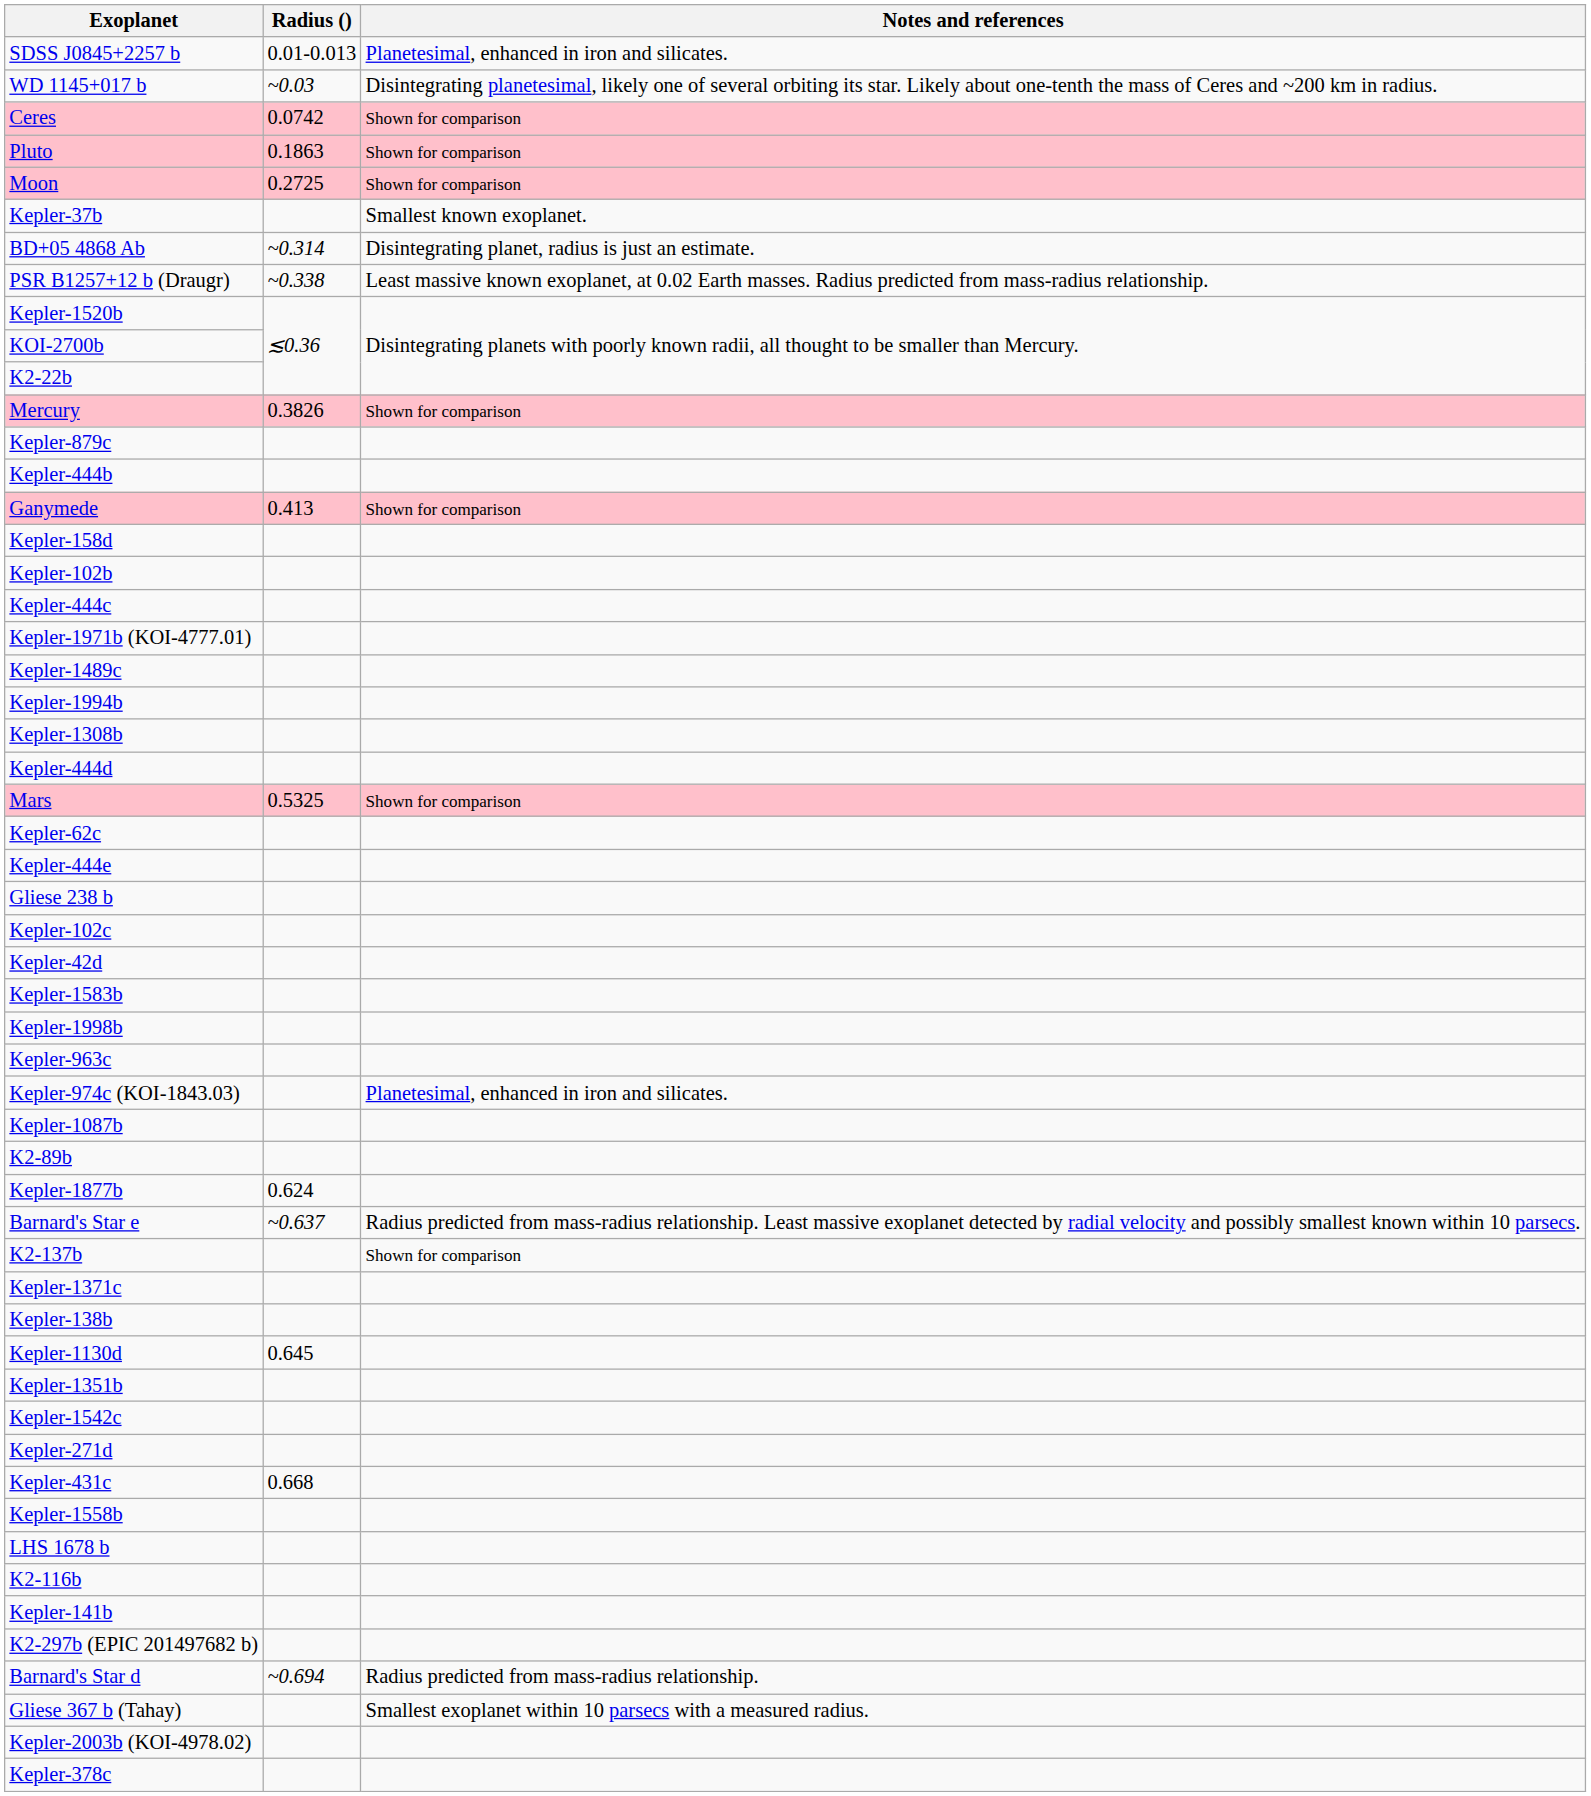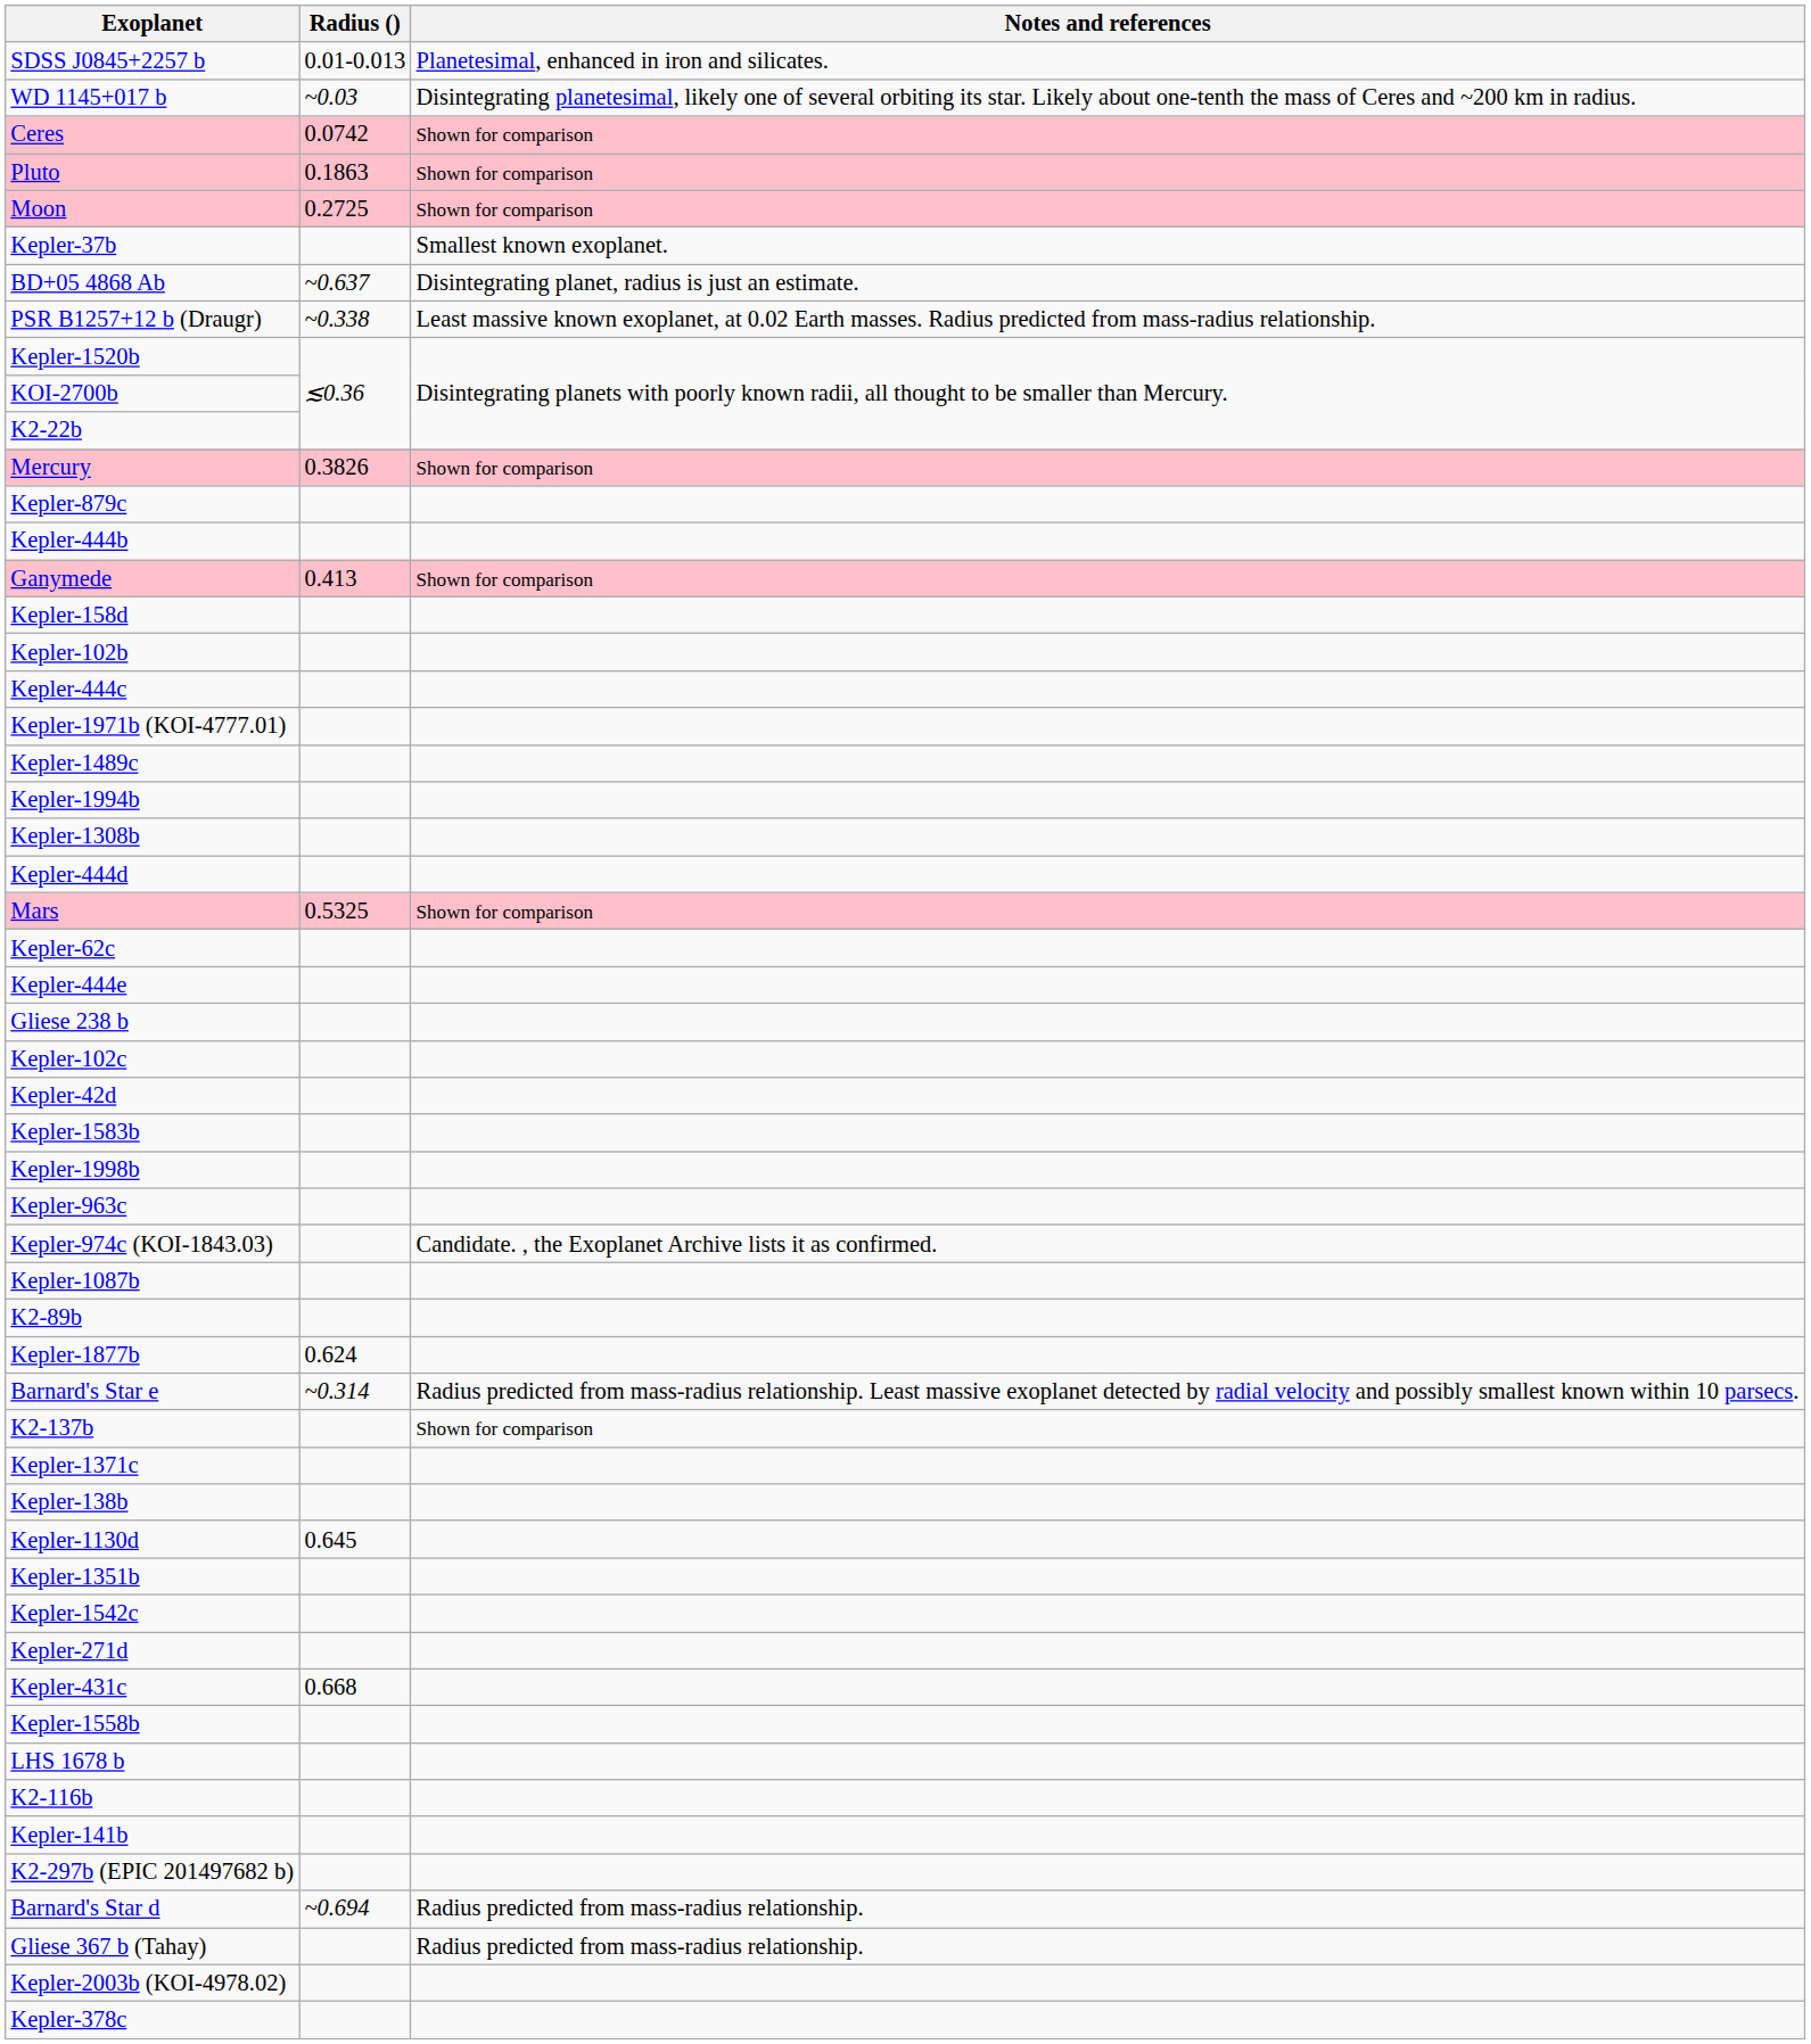BD+05 4868 Ab | Radius (): ~0.314 -> ~0.637
Kepler-974c (KOI-1843.03) | Notes and references: Planetesimal, enhanced in iron and silicates. -> Candidate. , the Exoplanet Archive lists it as confirmed.
Barnard's Star e | Radius (): ~0.637 -> ~0.314
Gliese 367 b (Tahay) | Notes and references: Smallest exoplanet within 10 parsecs with a measured radius. -> Radius predicted from mass-radius relationship.
